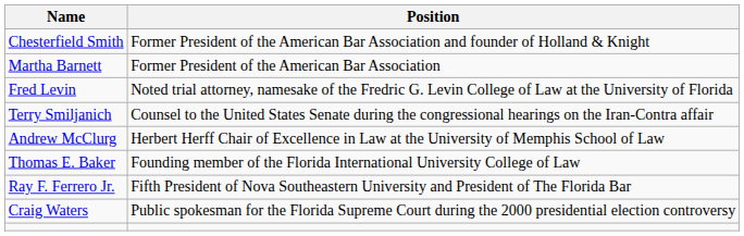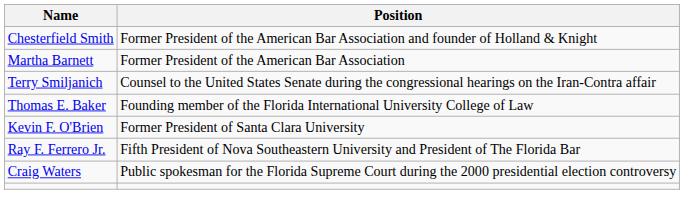- row: Fred Levin | Noted trial attorney, namesake of the Fredric G. Levin College of Law at the University of Florida
- row: Andrew McClurg | Herbert Herff Chair of Excellence in Law at the University of Memphis School of Law
+ row: Kevin F. O'Brien | Former President of Santa Clara University
